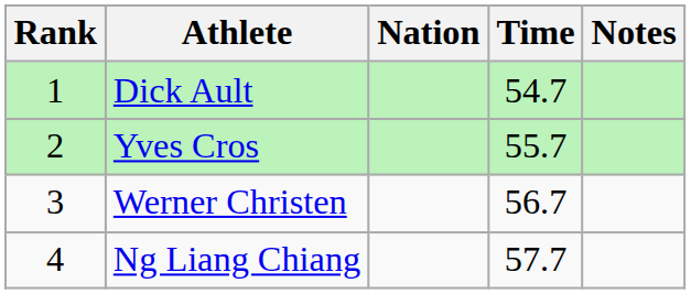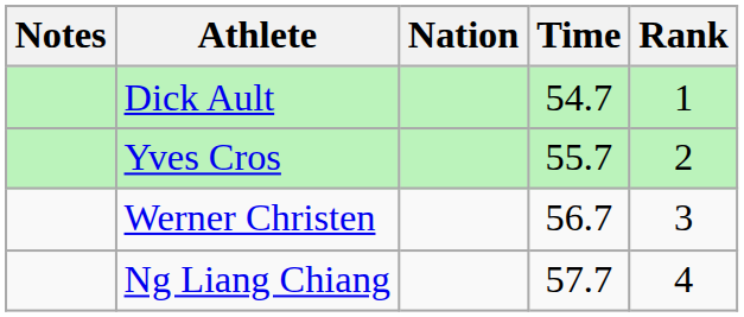columns swapped: Rank <-> Notes
